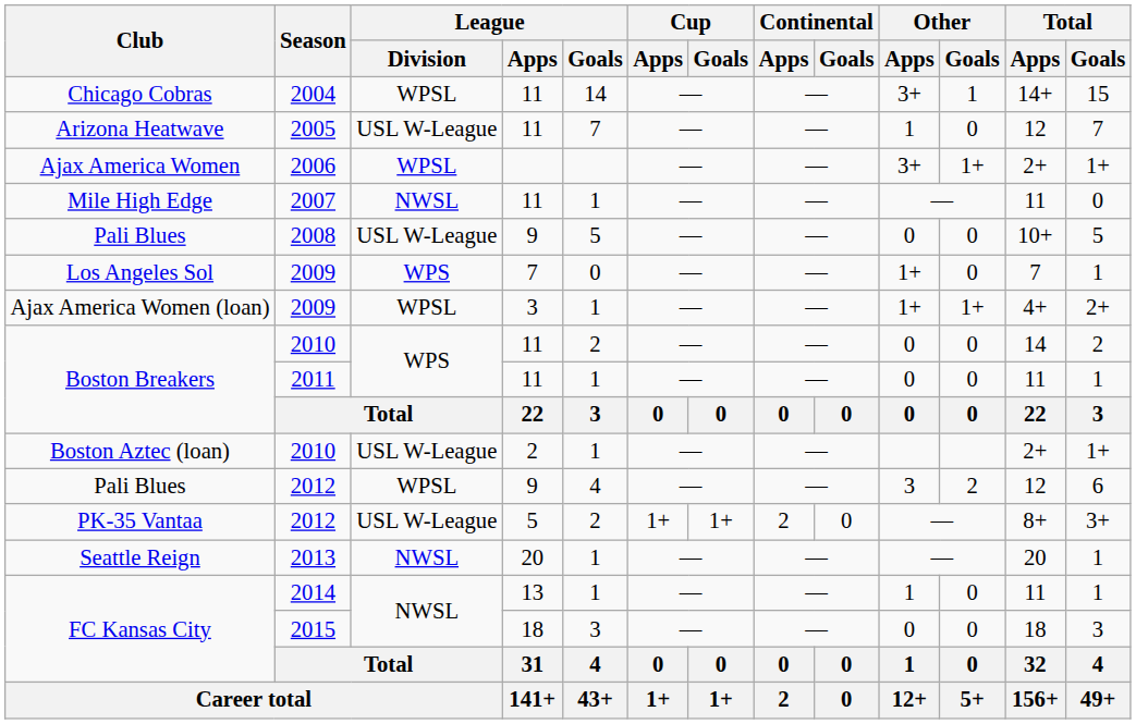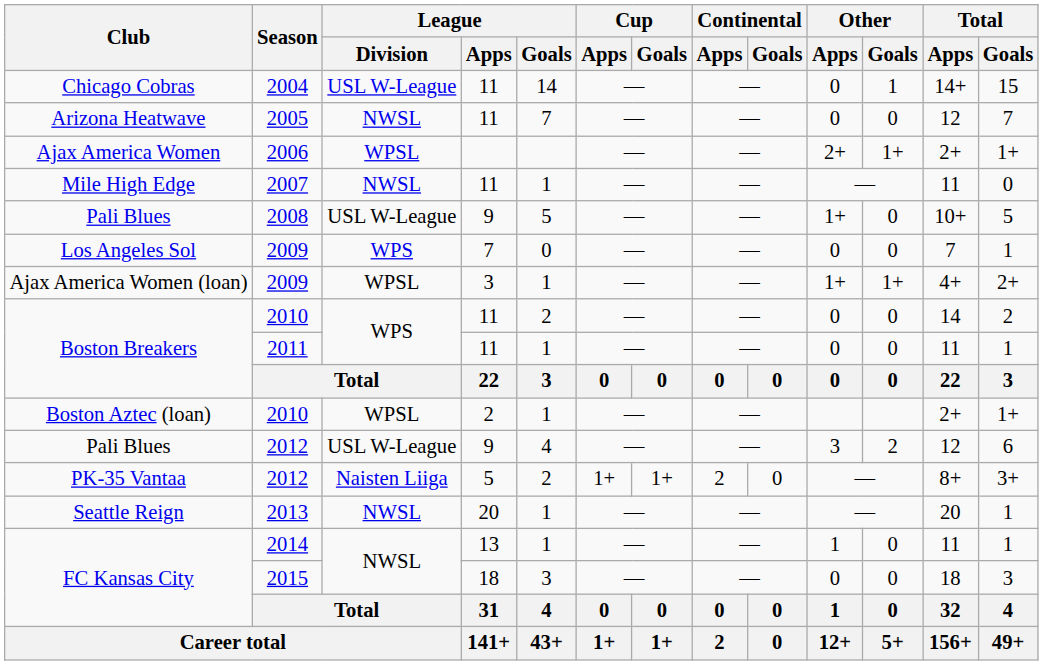Chicago Cobras | League / Division: WPSL -> USL W-League
Chicago Cobras | Other / Apps: 3+ -> 0
Arizona Heatwave | League / Division: USL W-League -> NWSL
Arizona Heatwave | Other / Apps: 1 -> 0
Ajax America Women | Other / Apps: 3+ -> 2+
Pali Blues / 2008 | Other / Apps: 0 -> 1+
Los Angeles Sol | Other / Apps: 1+ -> 0
Boston Aztec (loan) | League / Division: USL W-League -> WPSL
Pali Blues / 2012 | League / Division: WPSL -> USL W-League
PK-35 Vantaa | League / Division: USL W-League -> Naisten Liiga
